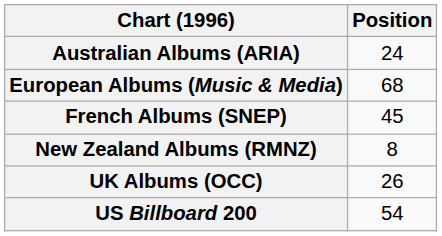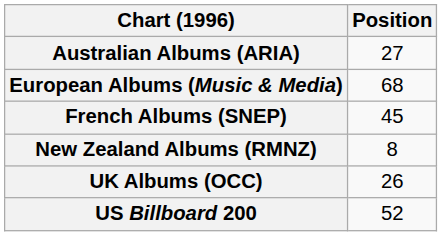Australian Albums (ARIA) | Position: 24 -> 27
US Billboard 200 | Position: 54 -> 52
